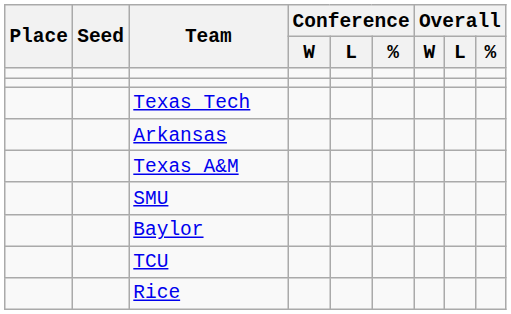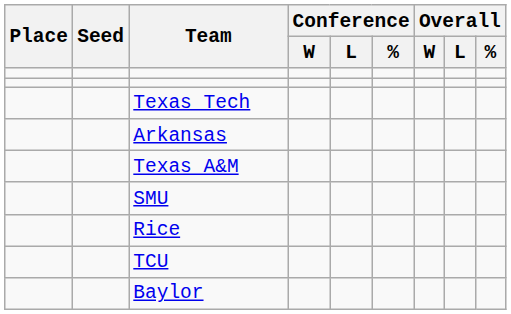rows swapped: Rice <-> Baylor
